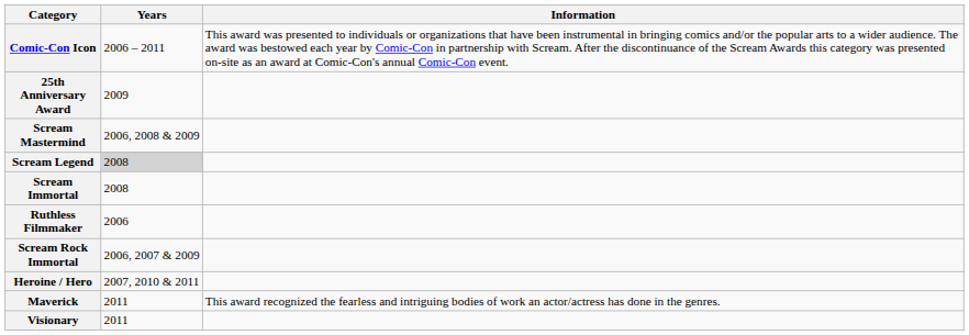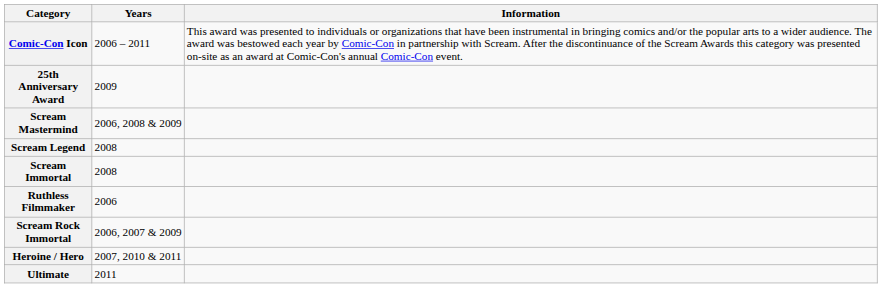Scream Legend | Years: lightgrey background -> no background
- row: Maverick | 2011 | This award recognized the fearless and intriguing bodies of work an actor/actress has done in the genres.
+ row: Ultimate | 2011
- row: Visionary | 2011
